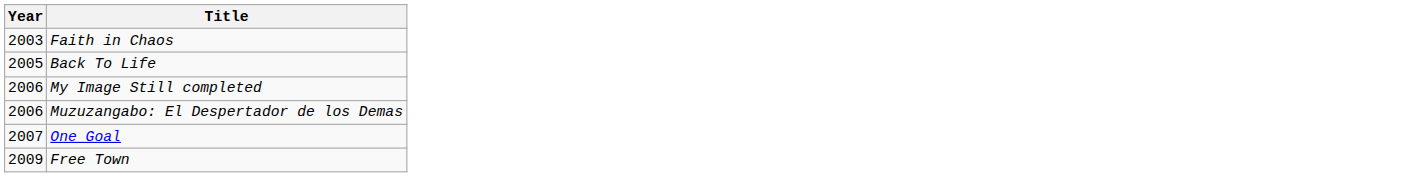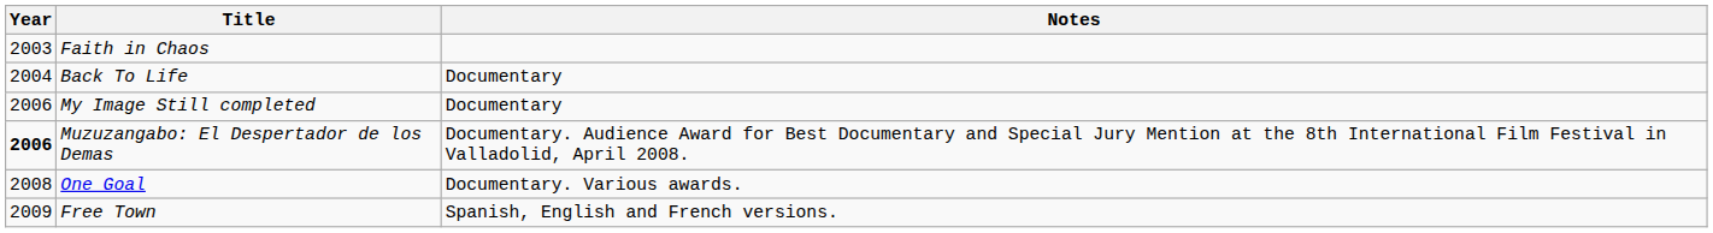+ column: Notes | Documentary | Documentary | Documentary. Audience Award for Best Documentary and Special Jury Mention at the 8th International Film Festival in Valladolid, April 2008. | Documentary. Various awards. | Spanish, English and French versions.
Back To Life | Year: 2005 -> 2004
Muzuzangabo: El Despertador de los Demas | Year: normal -> bold
One Goal | Year: 2007 -> 2008
